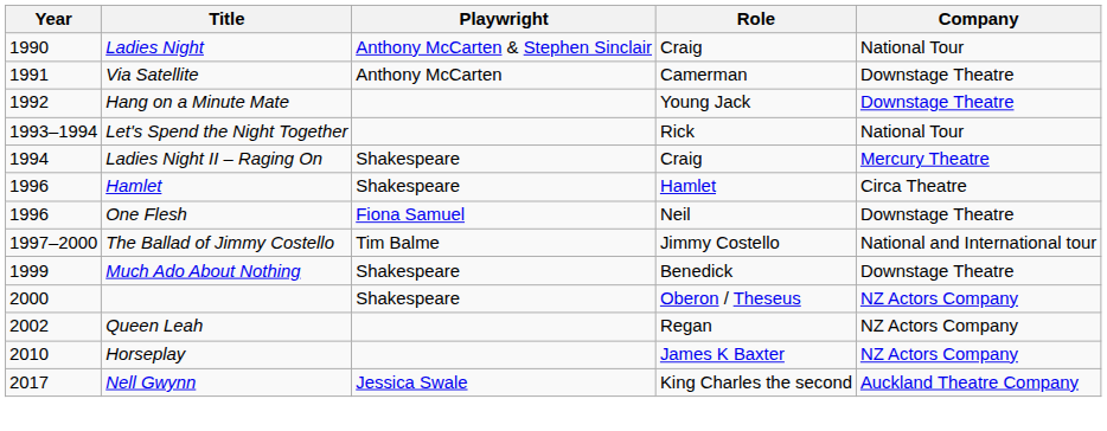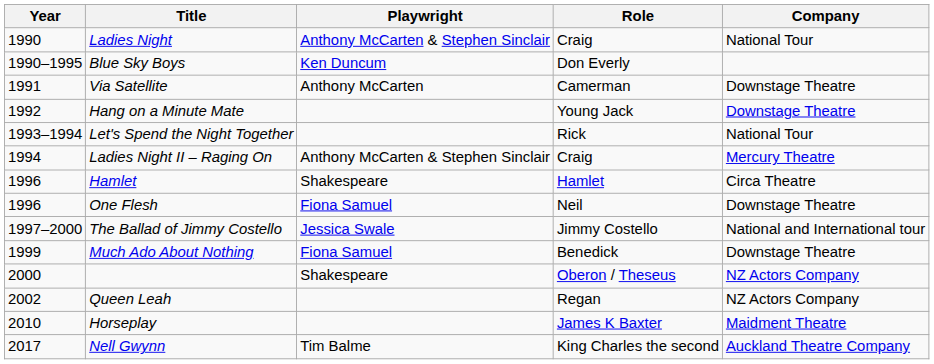+ row: 1990–1995 | Blue Sky Boys | Ken Duncum | Don Everly
Ladies Night II – Raging On | Playwright: Shakespeare -> Anthony McCarten & Stephen Sinclair
The Ballad of Jimmy Costello | Playwright: Tim Balme -> Jessica Swale
Much Ado About Nothing | Playwright: Shakespeare -> Fiona Samuel
Horseplay | Company: NZ Actors Company -> Maidment Theatre
Nell Gwynn | Playwright: Jessica Swale -> Tim Balme
